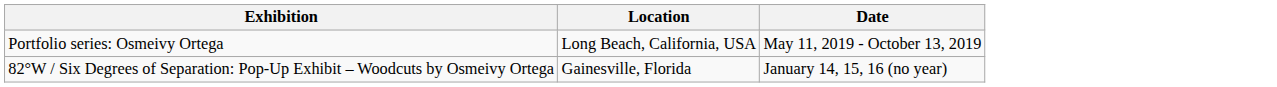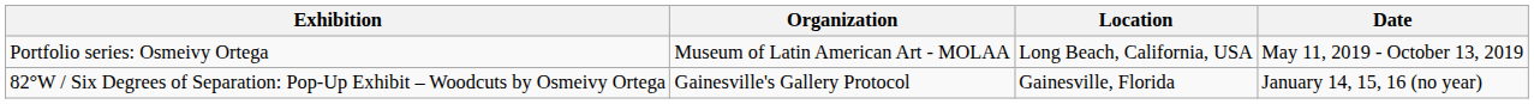+ column: Organization | Museum of Latin American Art - MOLAA | Gainesville's Gallery Protocol
